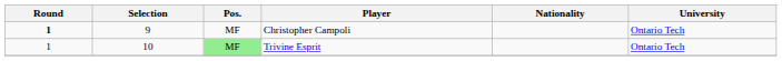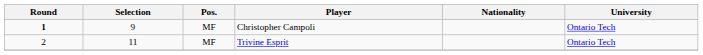Trivine Esprit | Round: 1 -> 2
Trivine Esprit | Selection: 10 -> 11
Trivine Esprit | Pos.: lightgreen background -> no background
